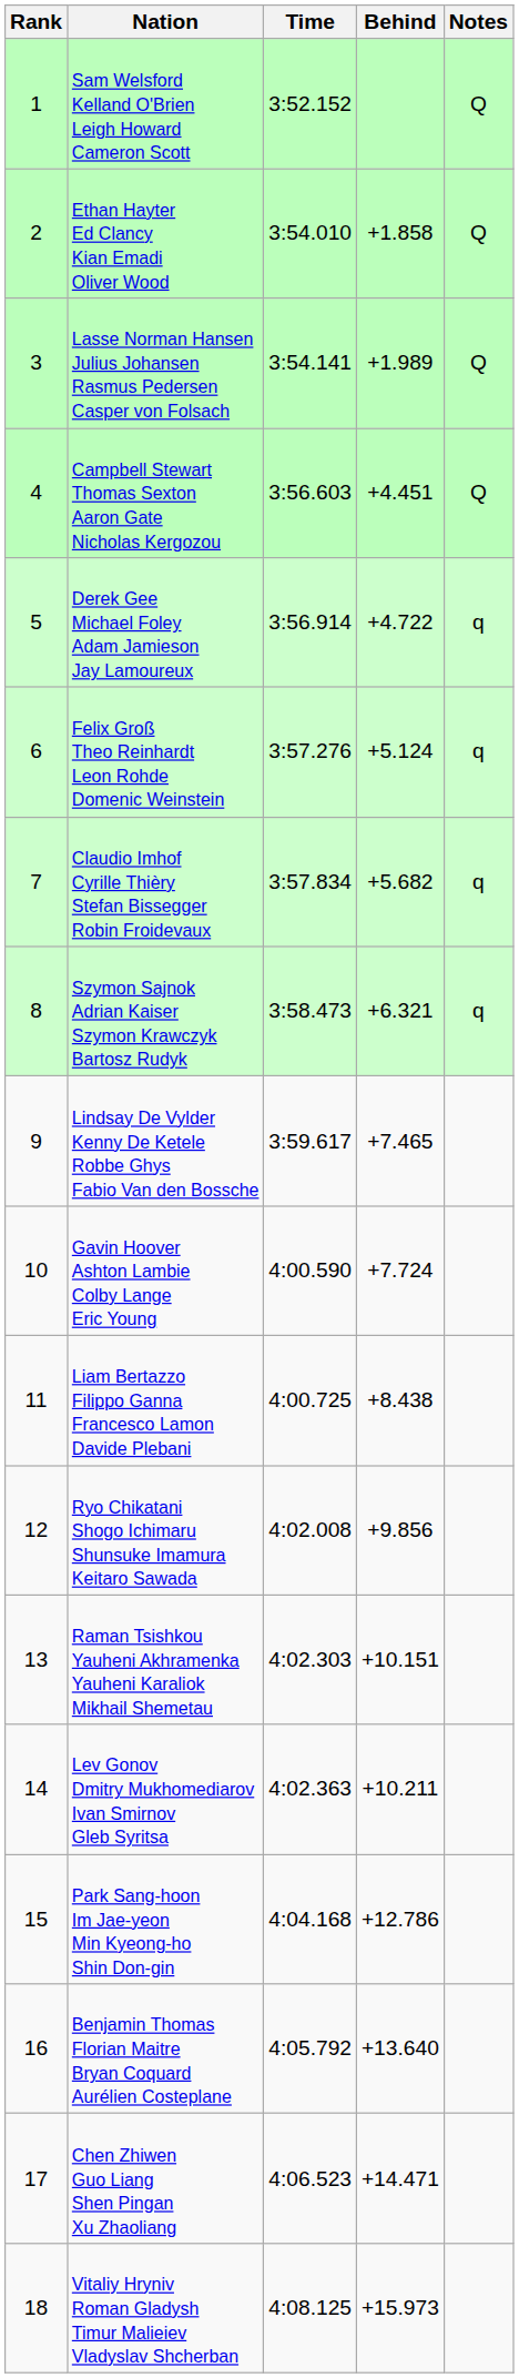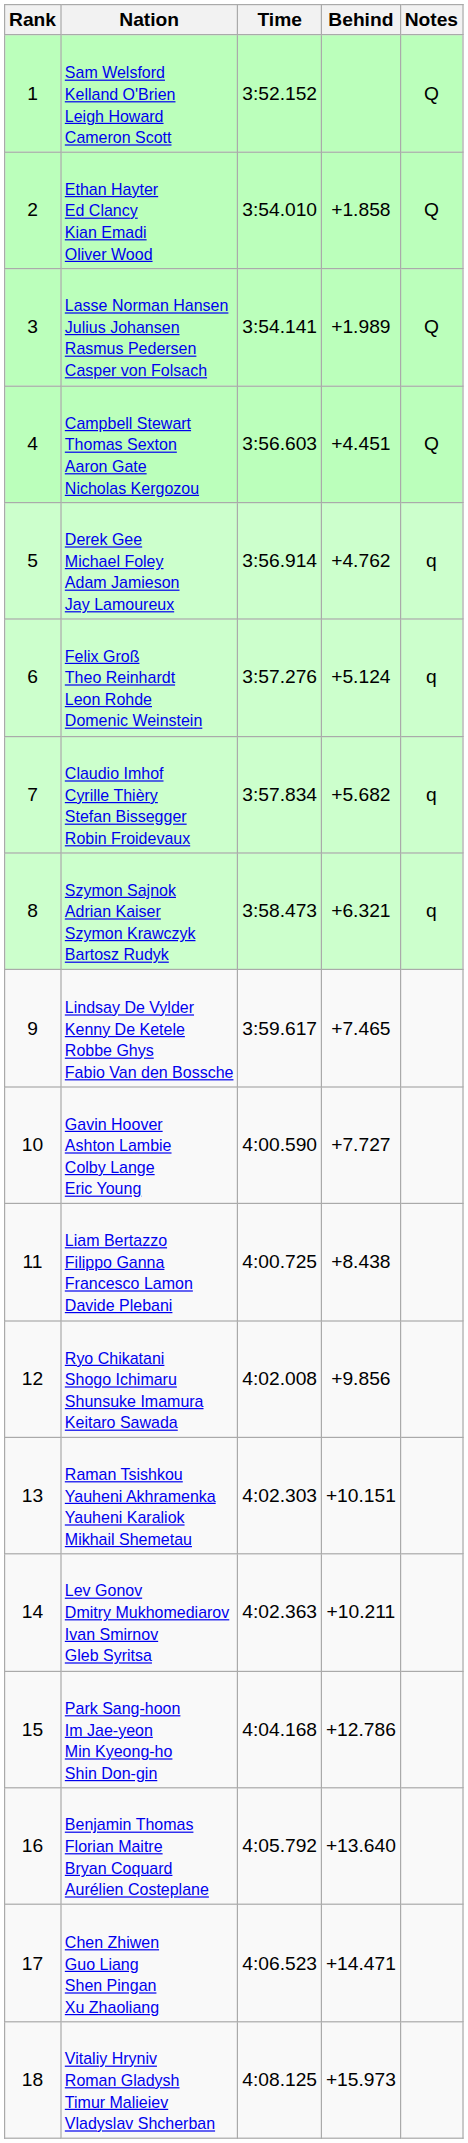Derek Gee Michael Foley Adam Jamieson Jay Lamoureux | Behind: +4.722 -> +4.762
Gavin Hoover Ashton Lambie Colby Lange Eric Young | Behind: +7.724 -> +7.727
